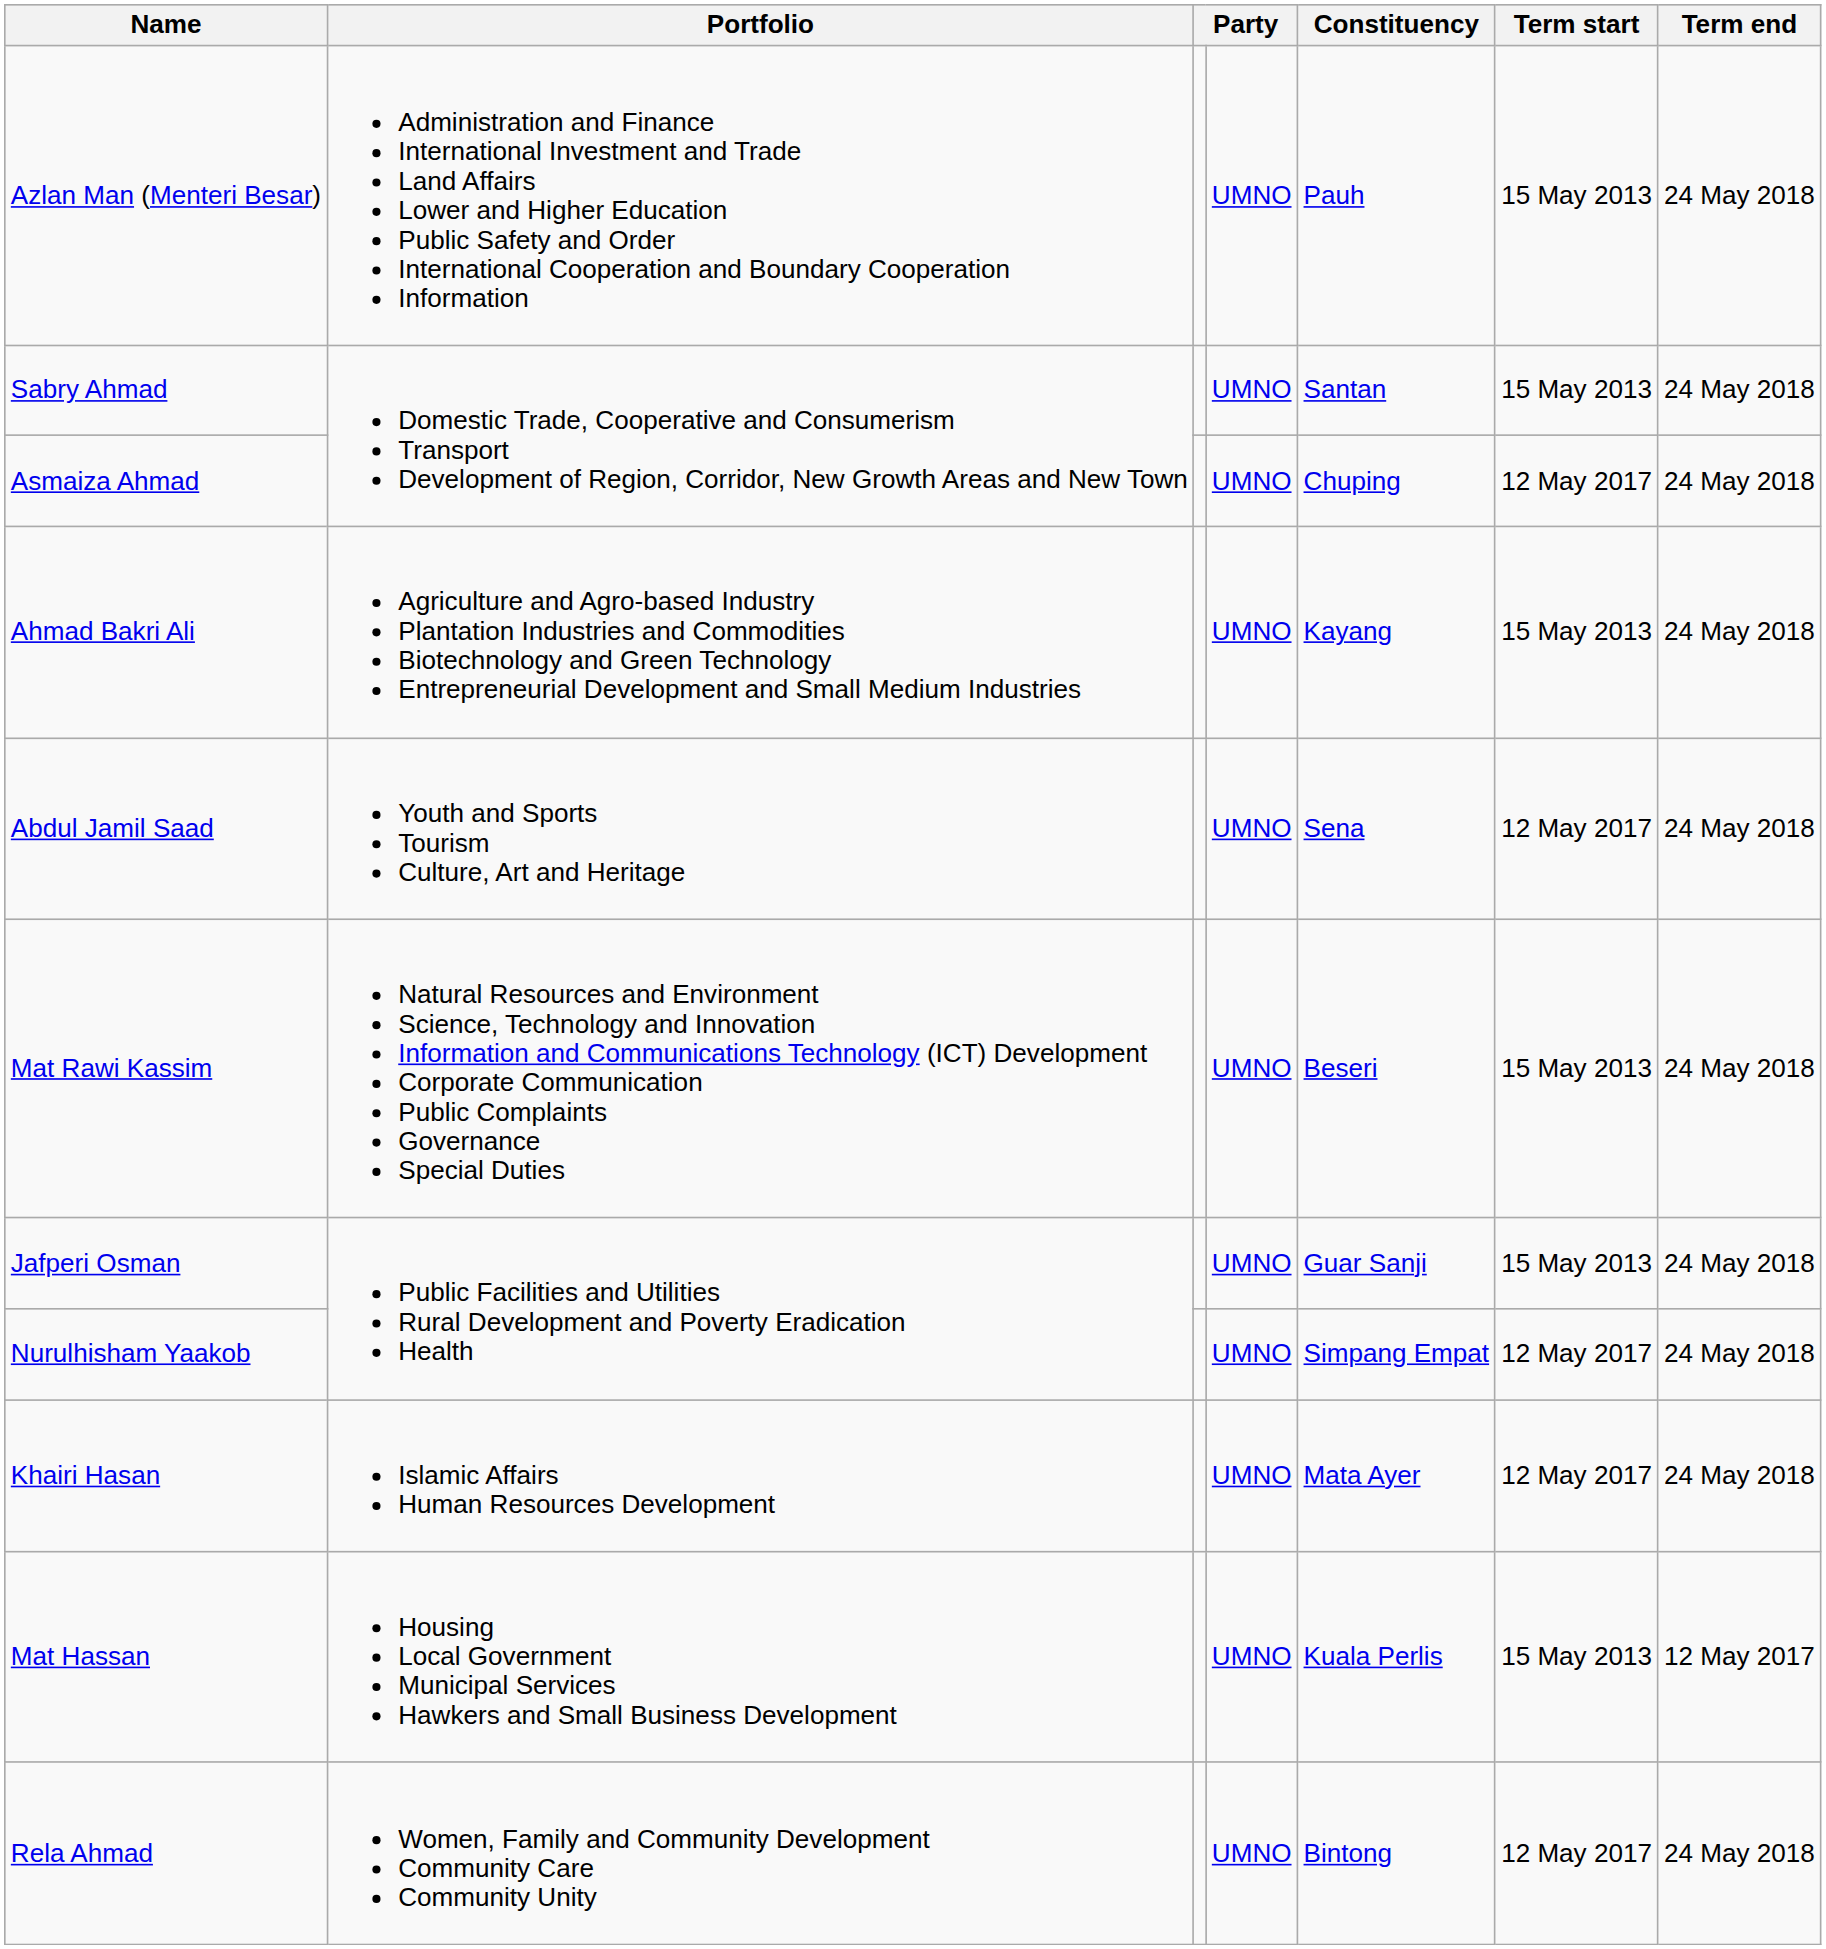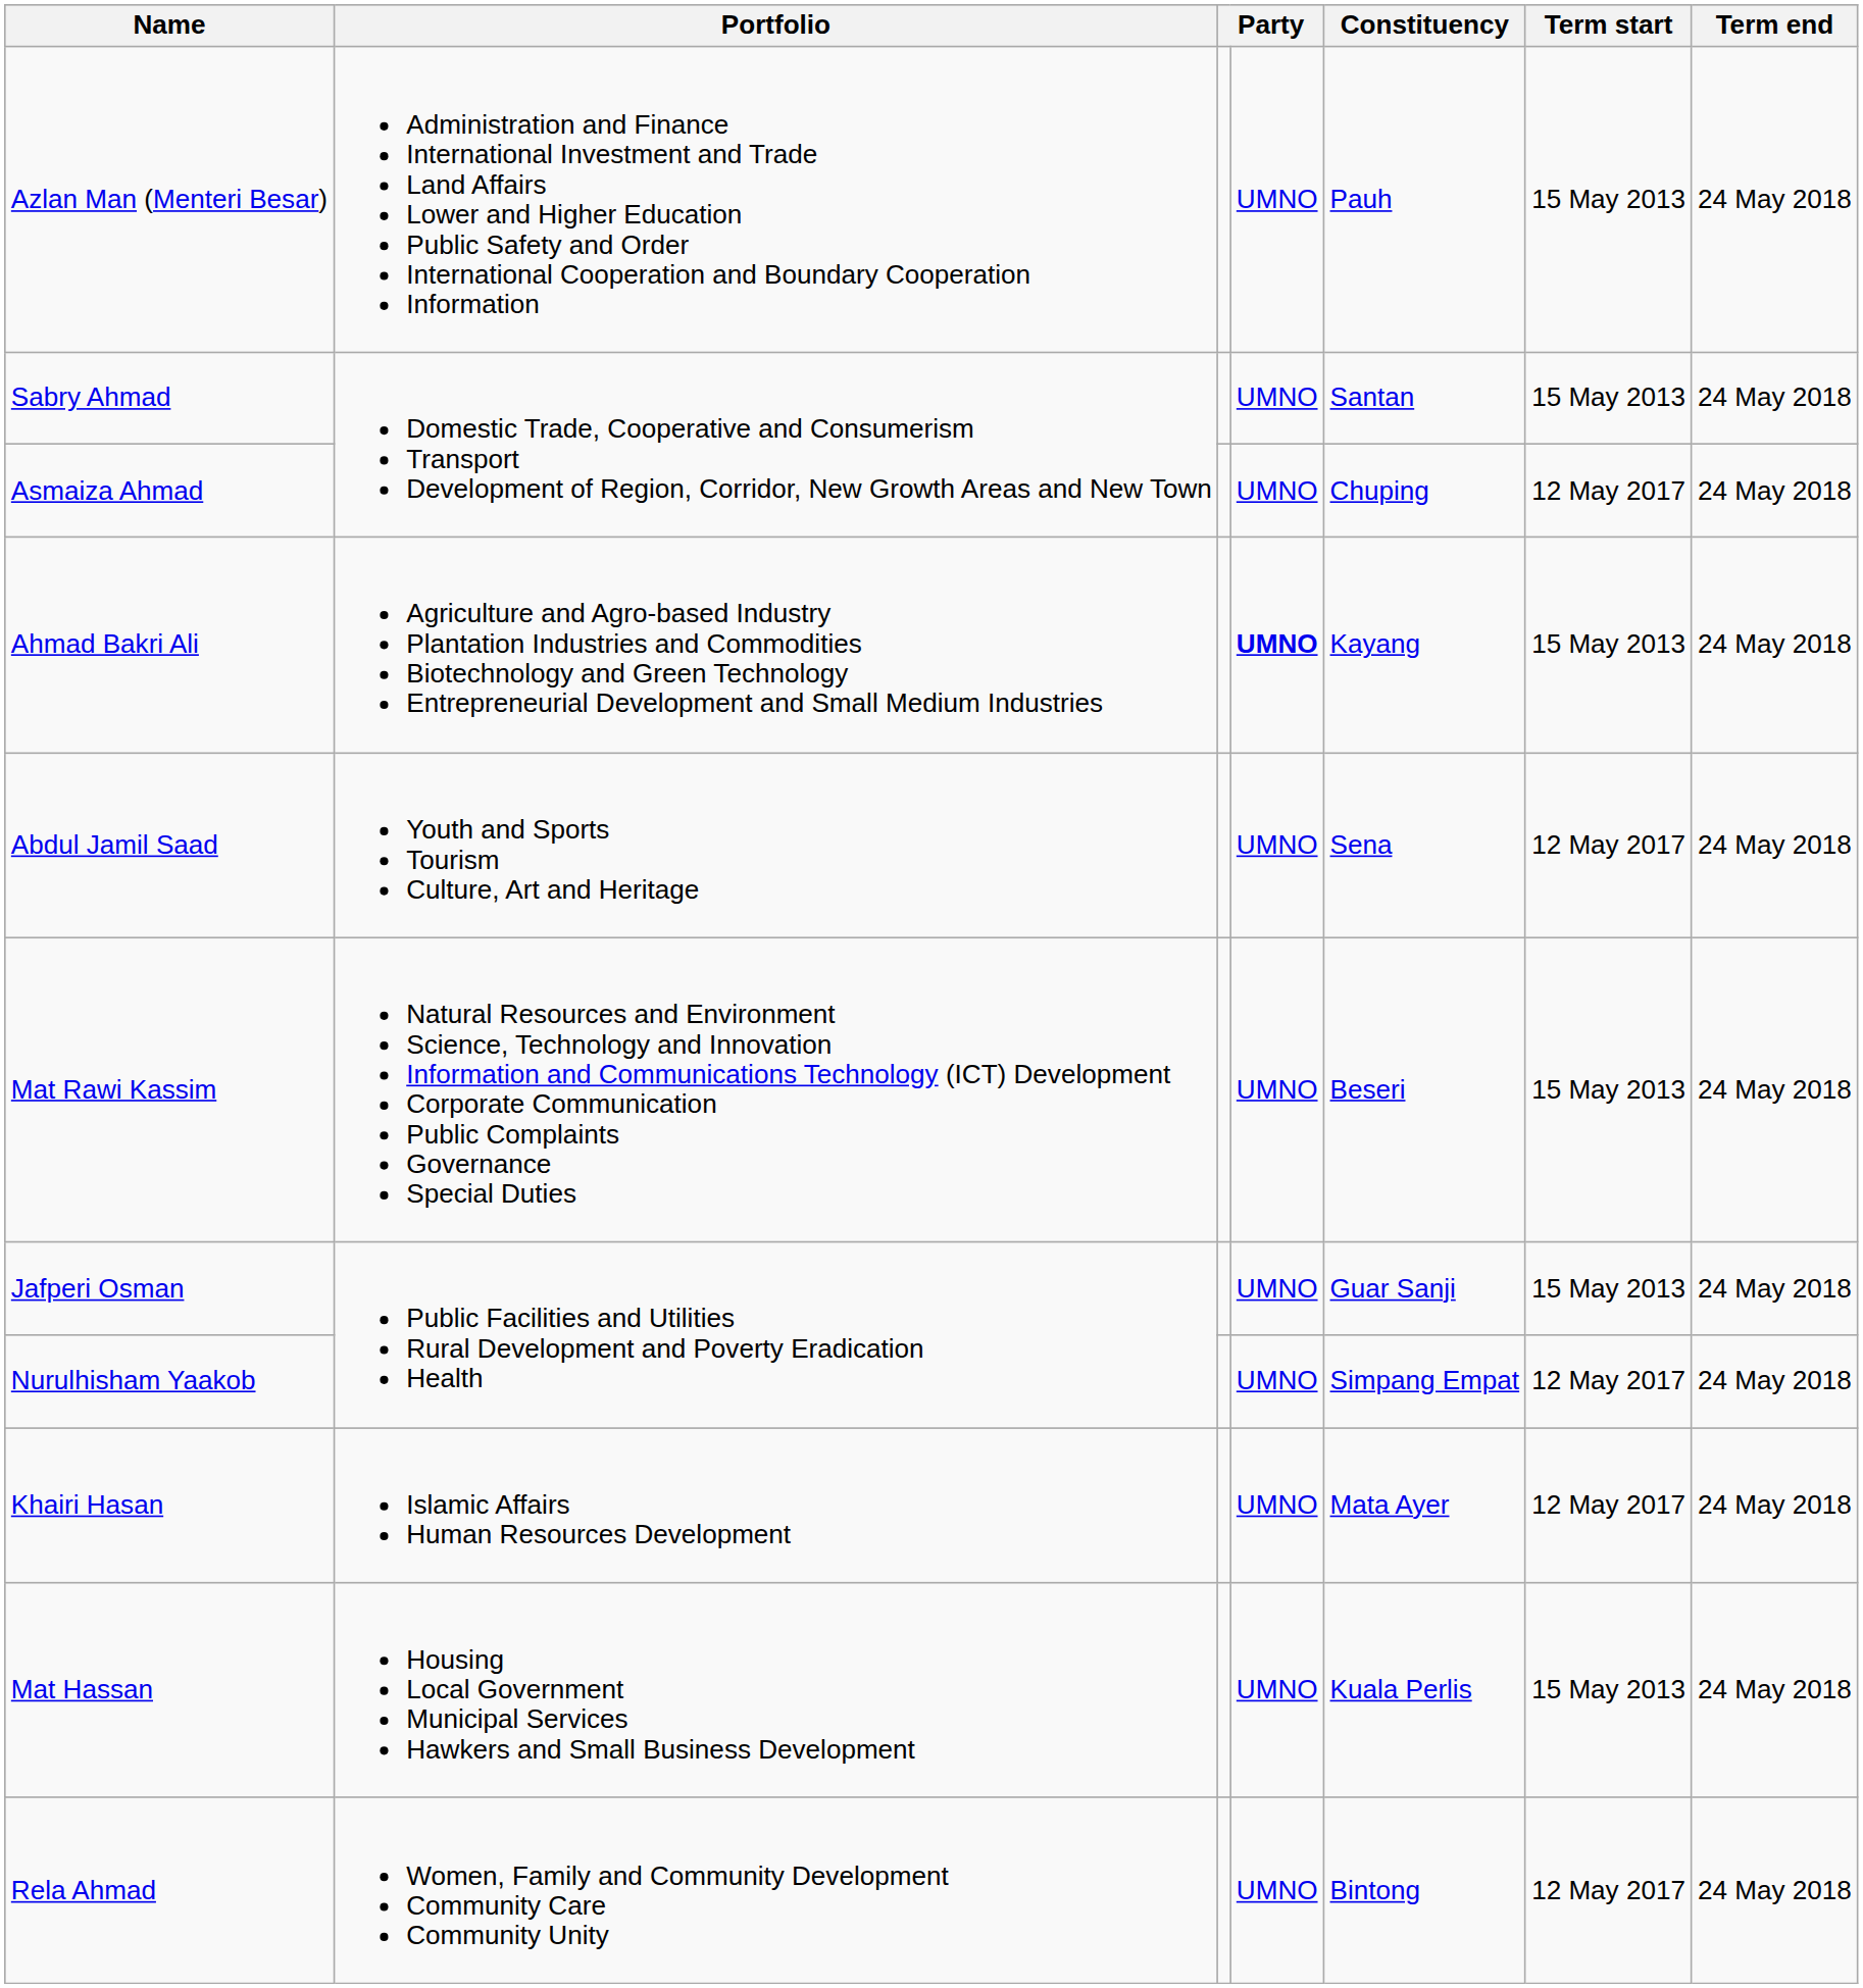Ahmad Bakri Ali | column 4: normal -> bold
Mat Hassan | Term end: 12 May 2017 -> 24 May 2018
